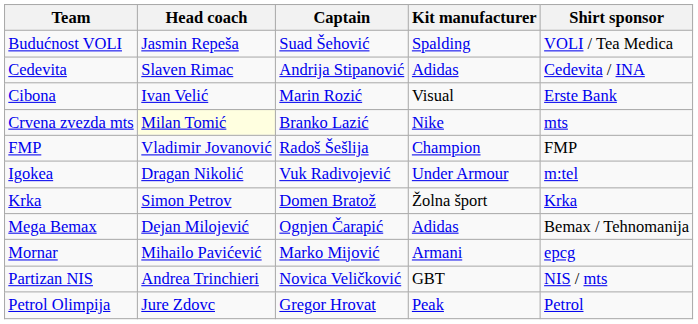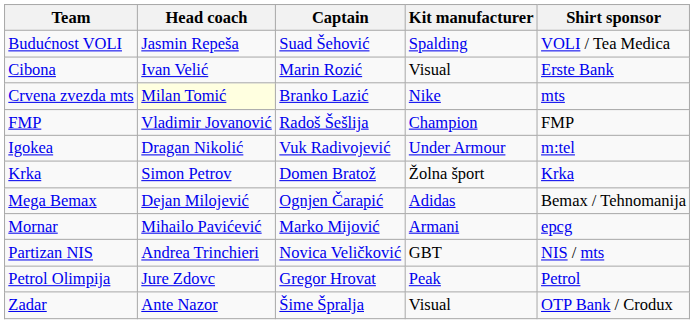- row: Cedevita | Slaven Rimac | Andrija Stipanović | Adidas | Cedevita / INA
+ row: Zadar | Ante Nazor | Šime Špralja | Visual | OTP Bank / Crodux
